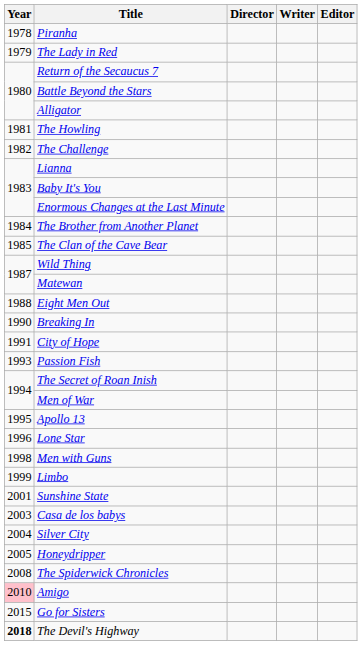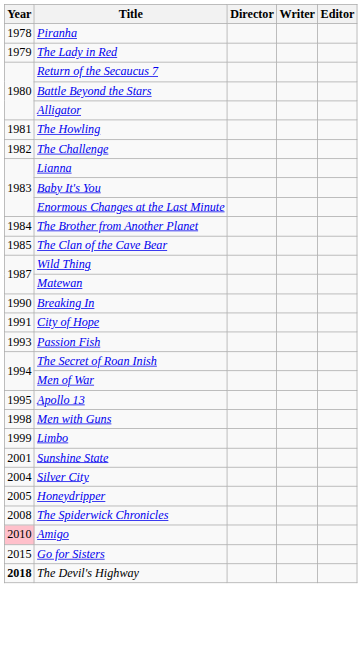- row: 1988 | Eight Men Out
- row: 1996 | Lone Star
- row: 2003 | Casa de los babys
